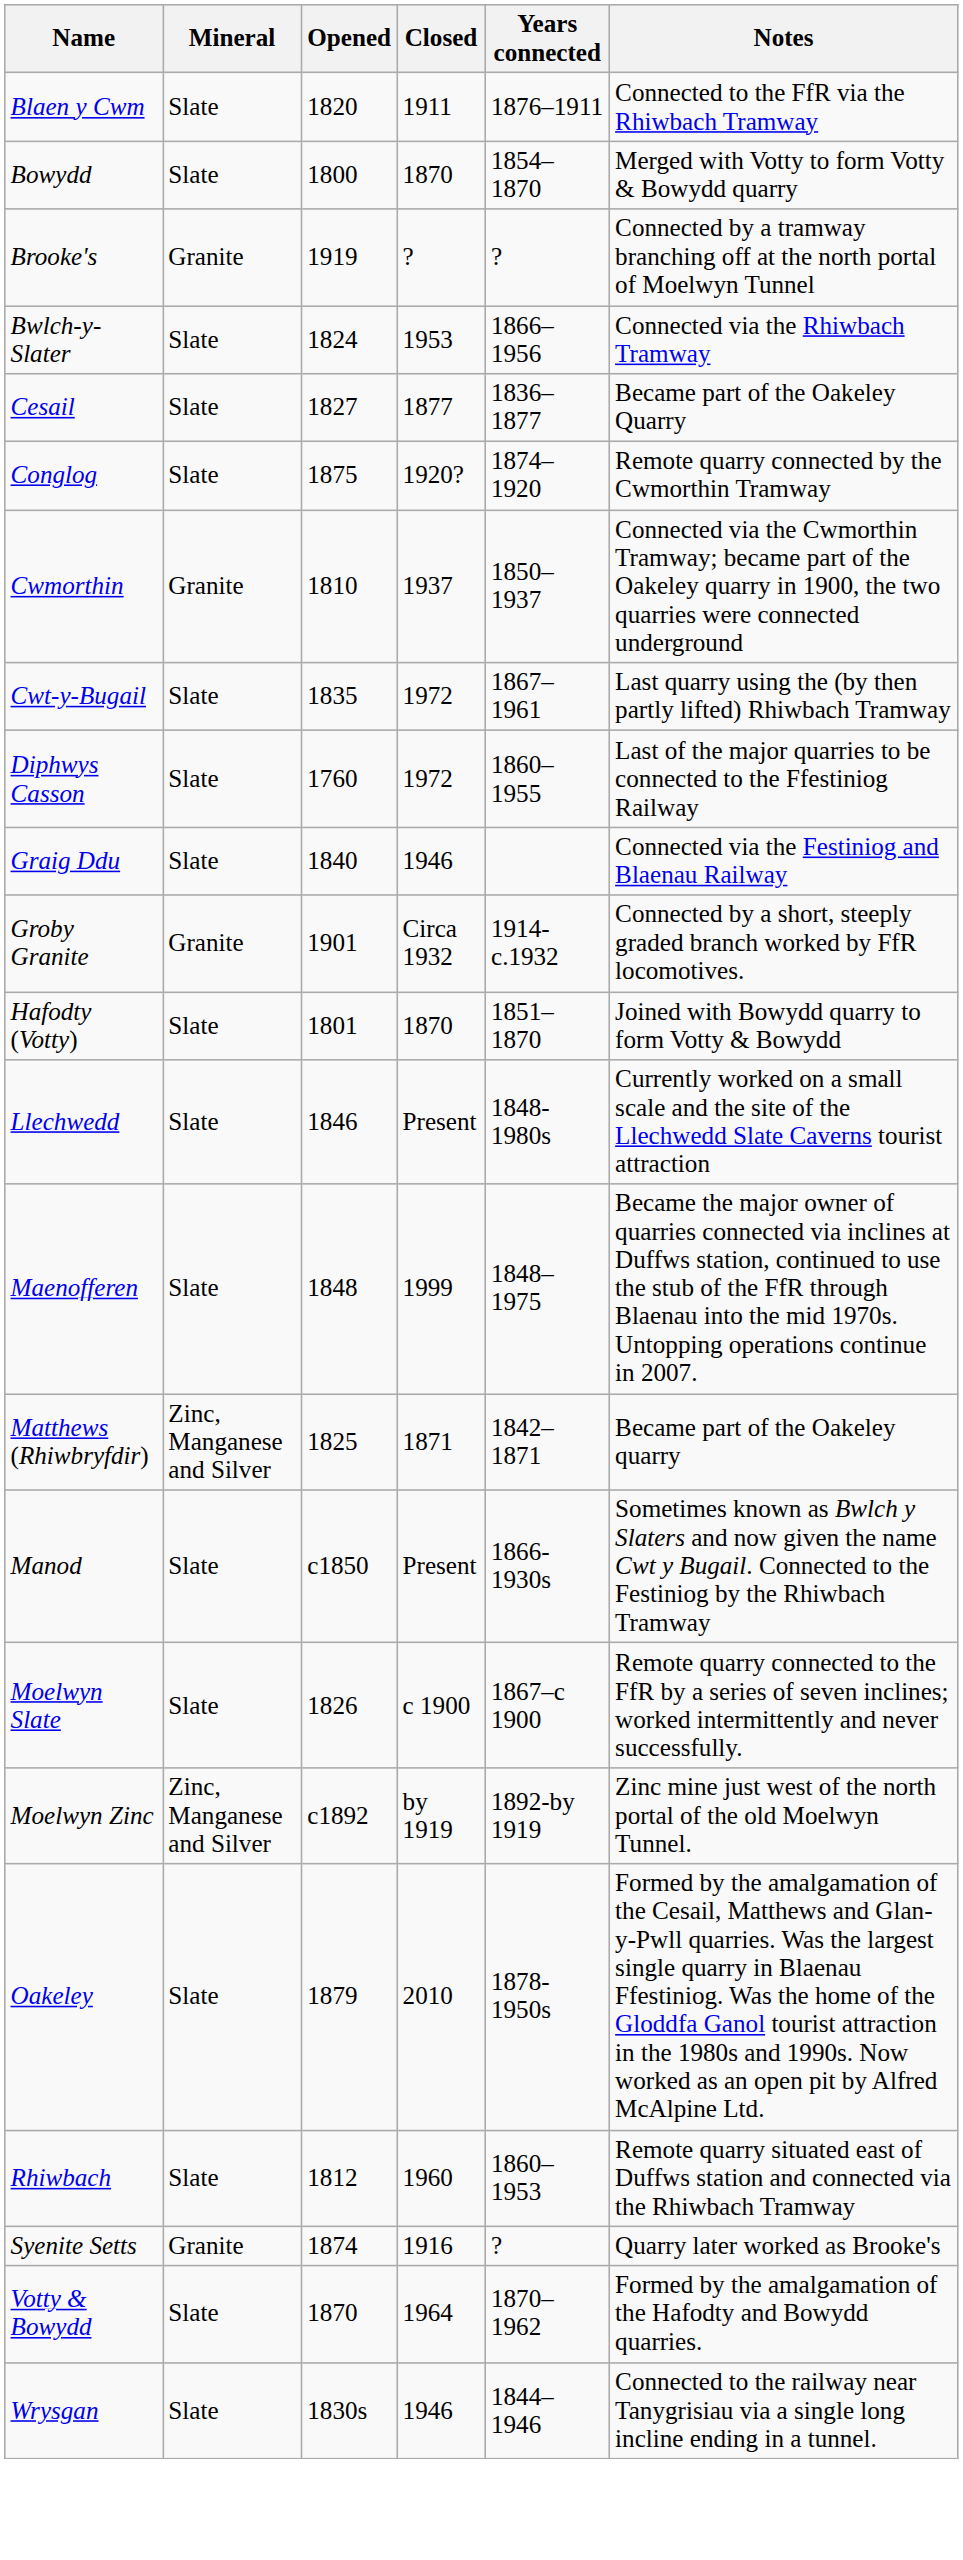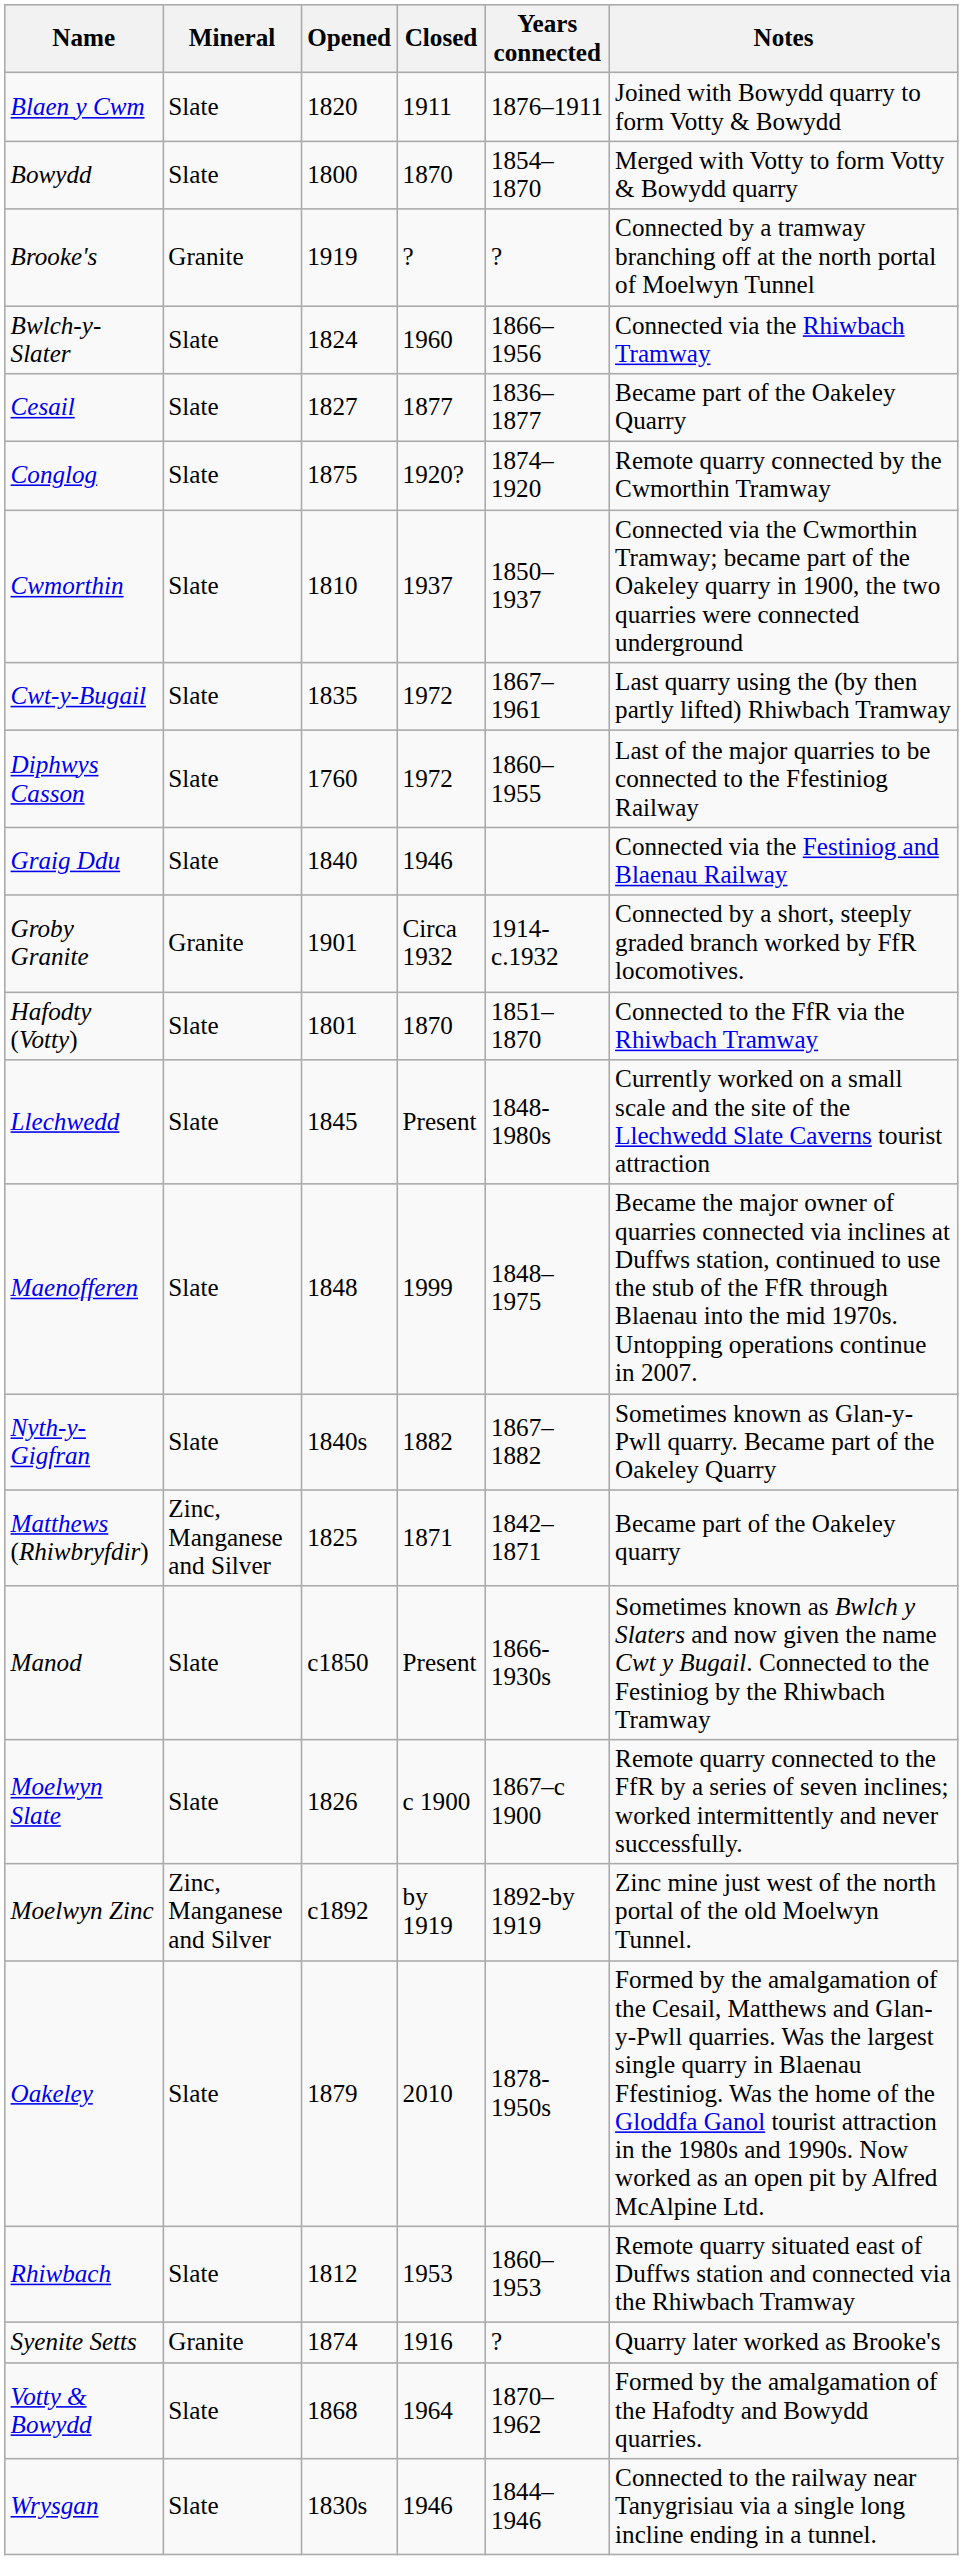Blaen y Cwm | Notes: Connected to the FfR via the Rhiwbach Tramway -> Joined with Bowydd quarry to form Votty & Bowydd
Bwlch-y-Slater | Closed: 1953 -> 1960
Cwmorthin | Mineral: Granite -> Slate
Hafodty (Votty) | Notes: Joined with Bowydd quarry to form Votty & Bowydd -> Connected to the FfR via the Rhiwbach Tramway
Llechwedd | Opened: 1846 -> 1845
+ row: Nyth-y-Gigfran | Slate | 1840s | 1882 | 1867–1882 | Sometimes known as Glan-y-Pwll quarry. Became part of the Oakeley Quarry
Rhiwbach | Closed: 1960 -> 1953
Votty & Bowydd | Opened: 1870 -> 1868
